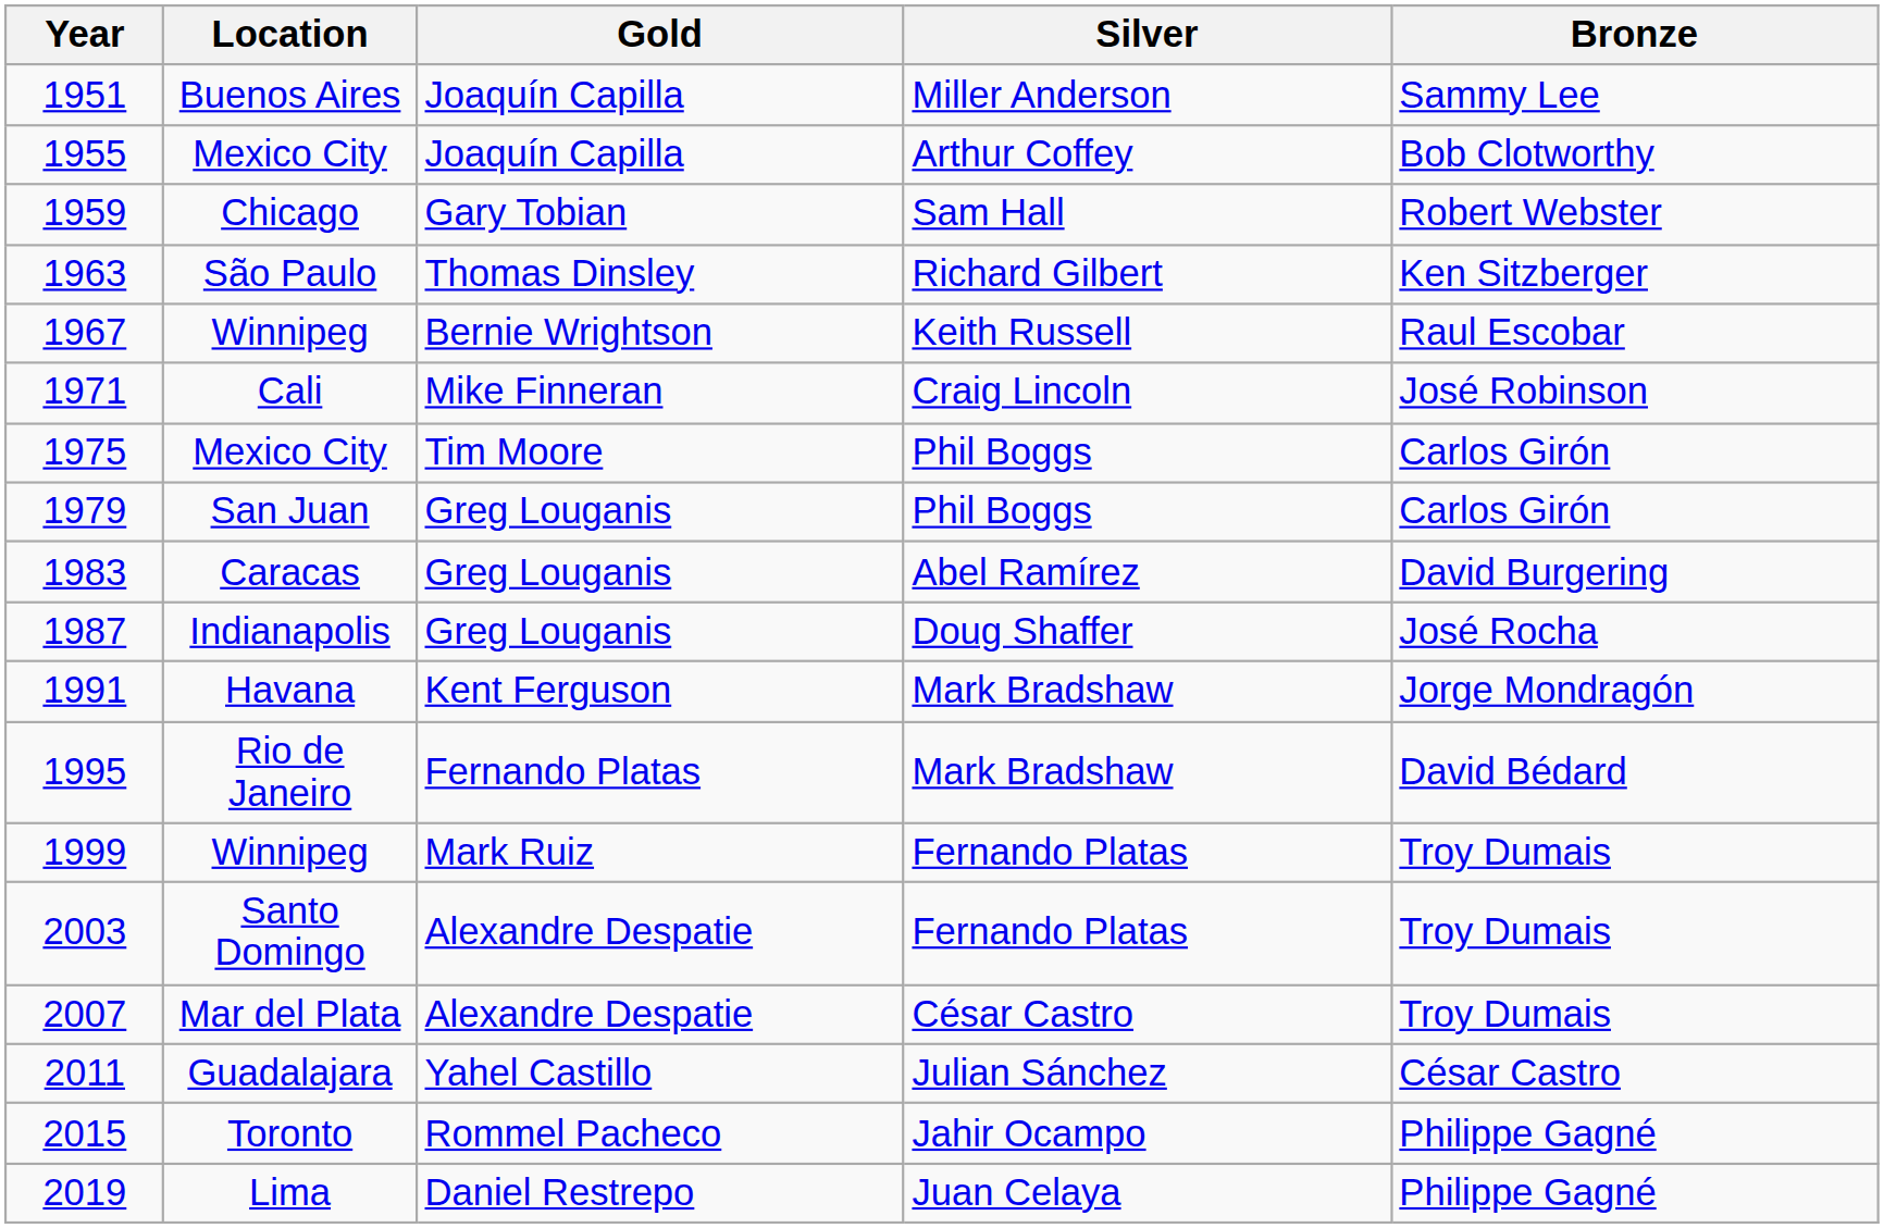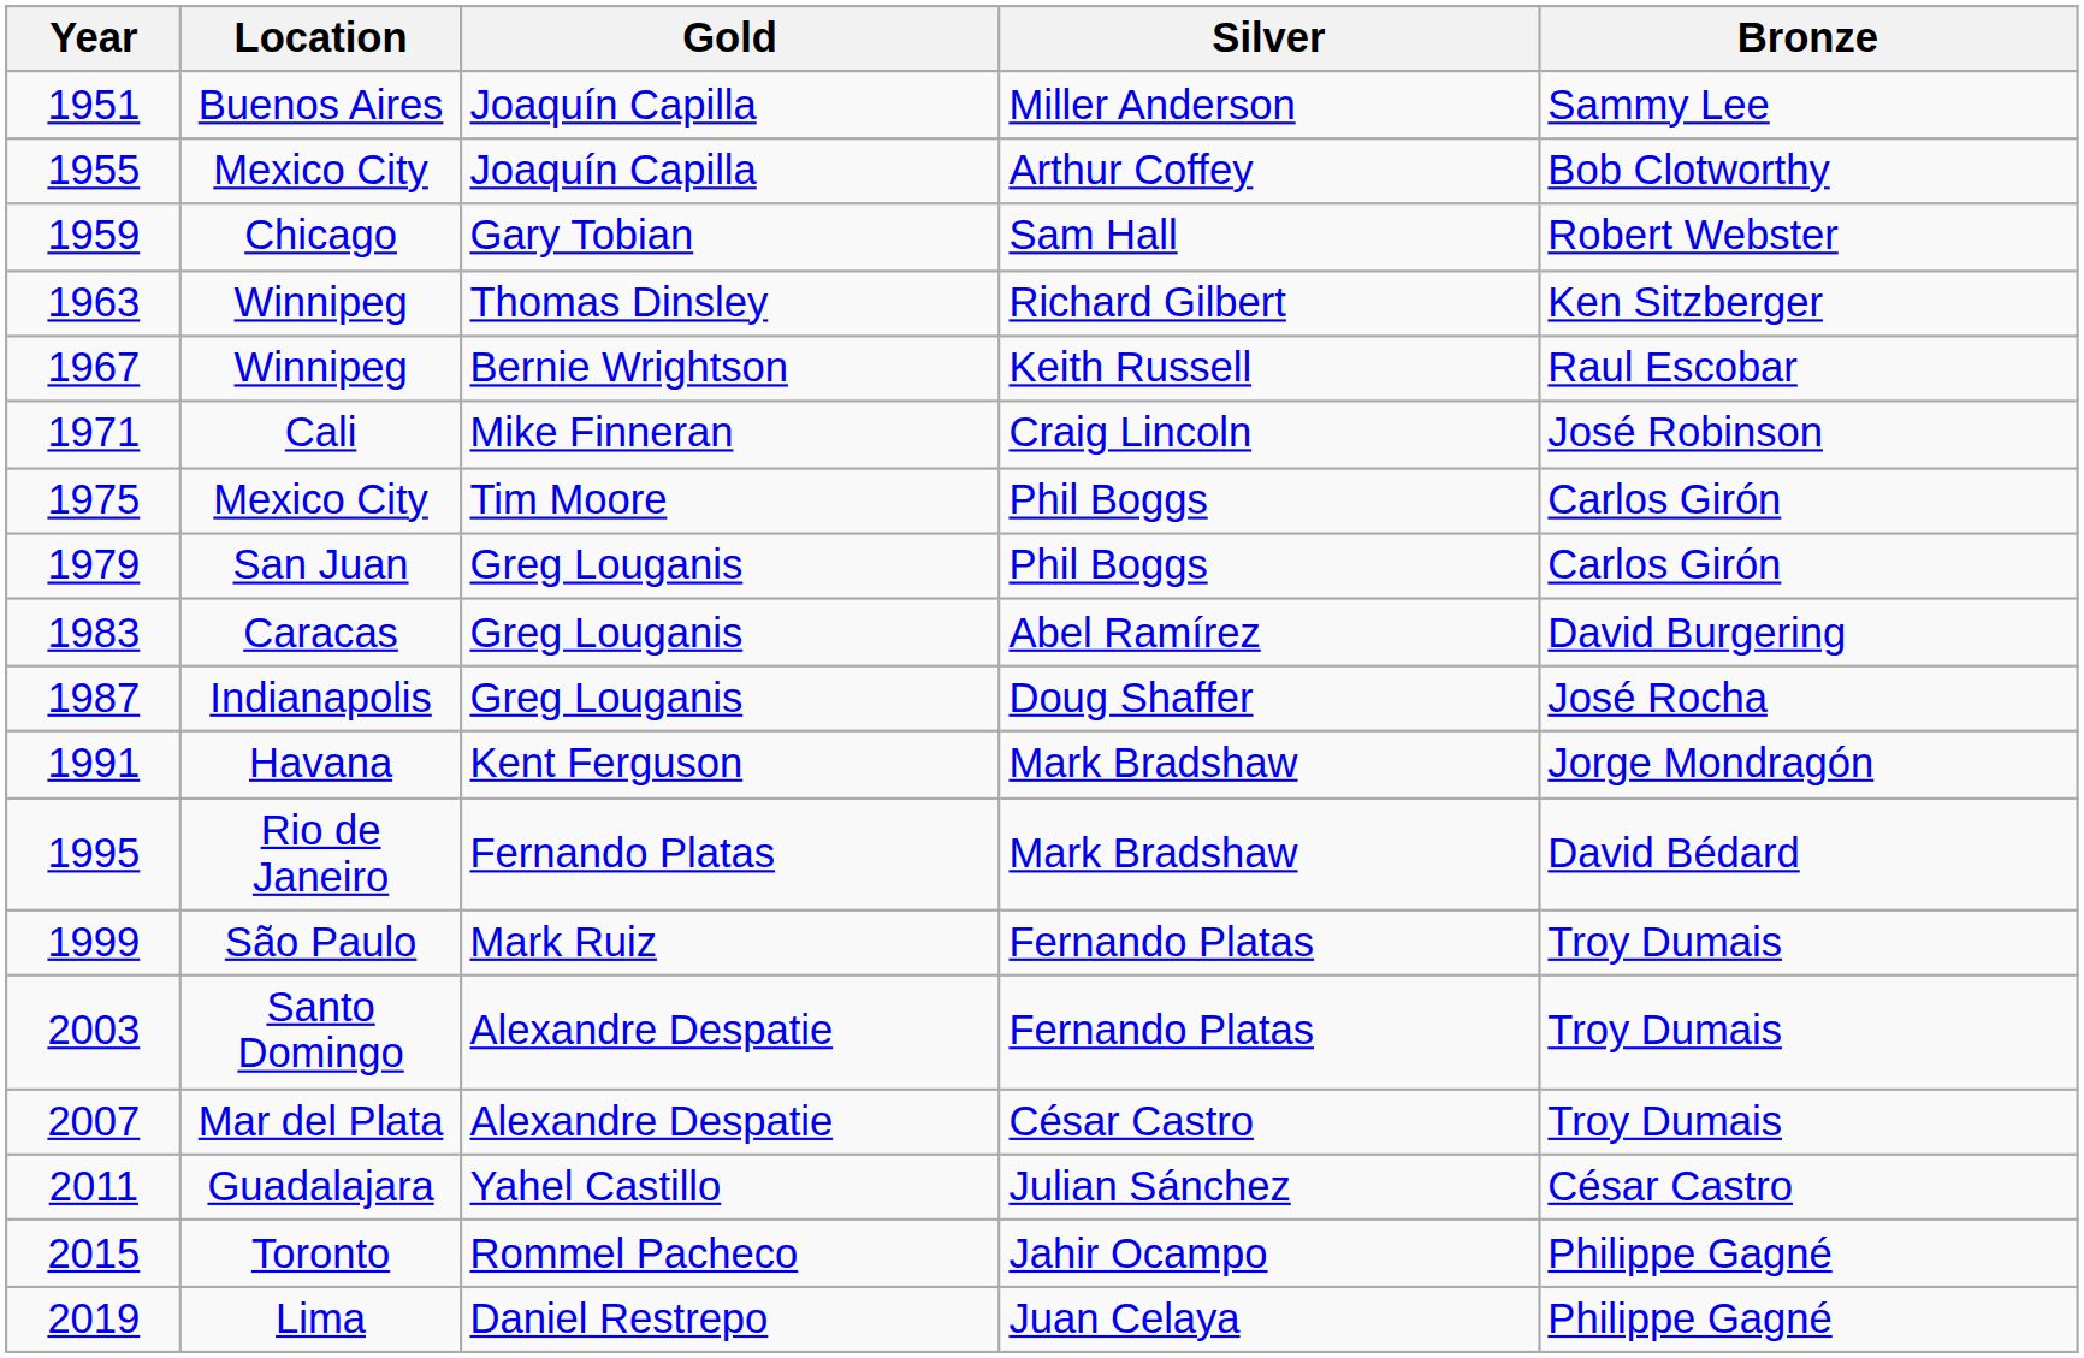1963 | Location: São Paulo -> Winnipeg
1999 | Location: Winnipeg -> São Paulo
